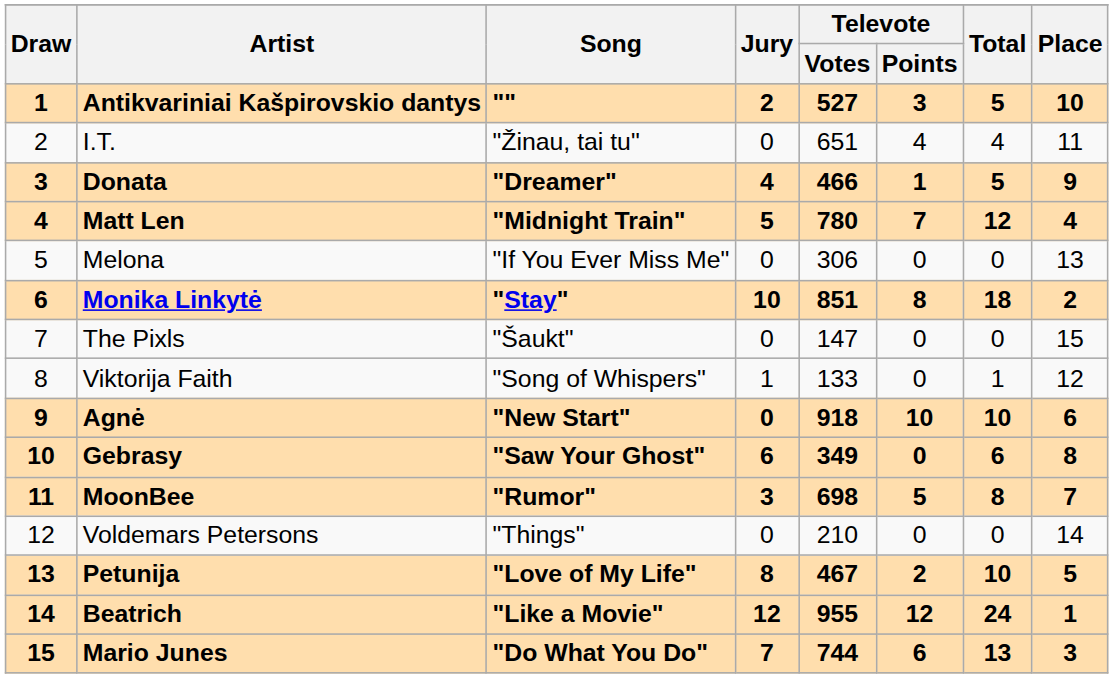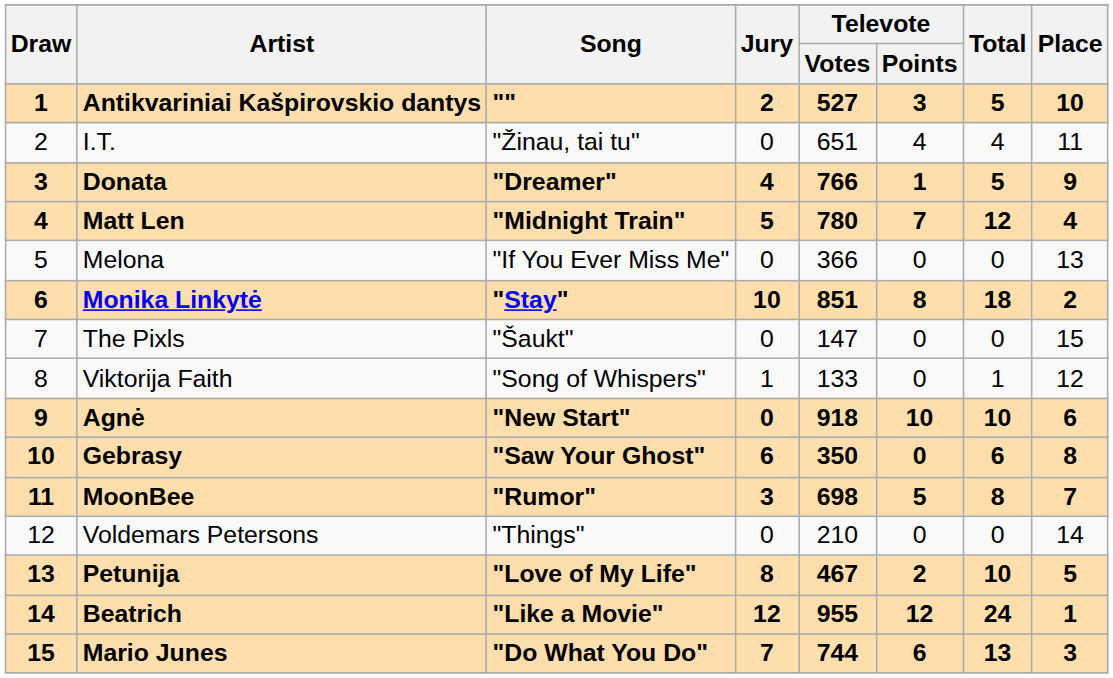Donata | Televote / Votes: 466 -> 766
Melona | Televote / Votes: 306 -> 366
Gebrasy | Televote / Votes: 349 -> 350
